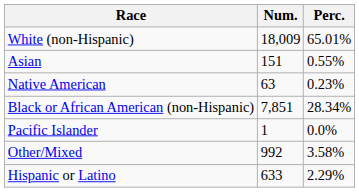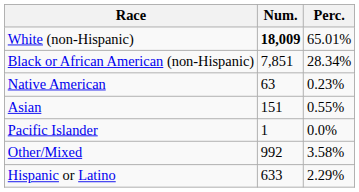White (non-Hispanic) | Num.: normal -> bold
rows swapped: Black or African American (non-Hispanic) <-> Asian
